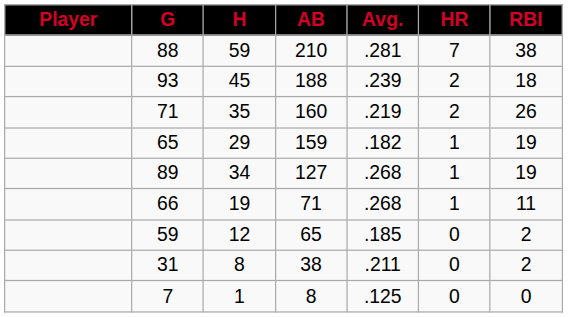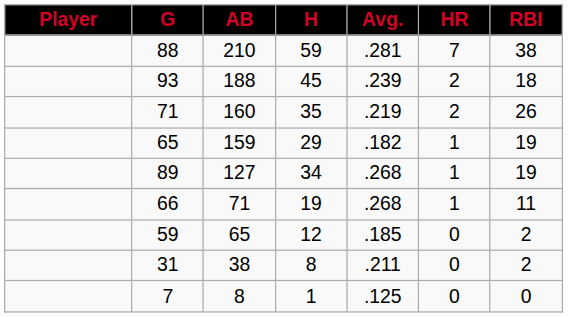columns swapped: AB <-> H
